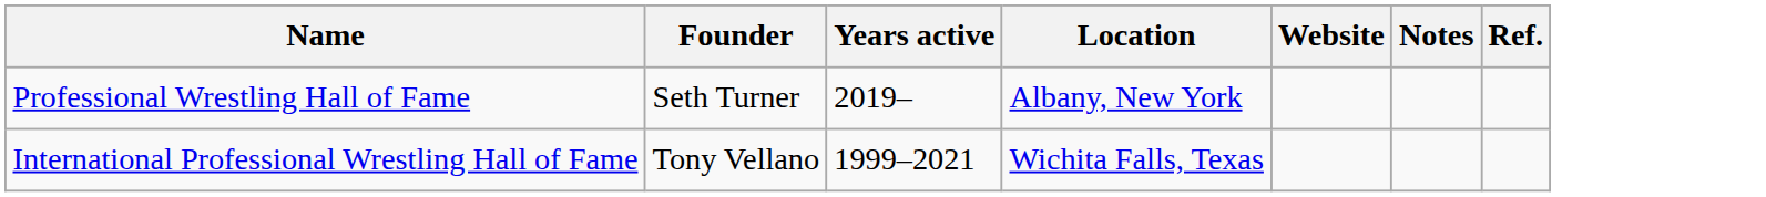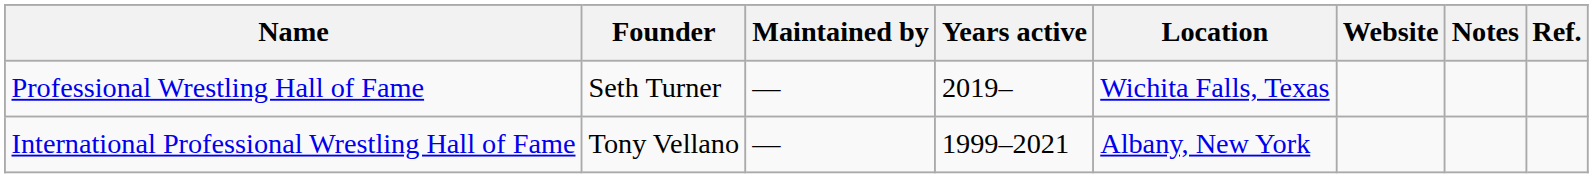+ column: Maintained by | — | —
Professional Wrestling Hall of Fame | Location: Albany, New York -> Wichita Falls, Texas
International Professional Wrestling Hall of Fame | Location: Wichita Falls, Texas -> Albany, New York
